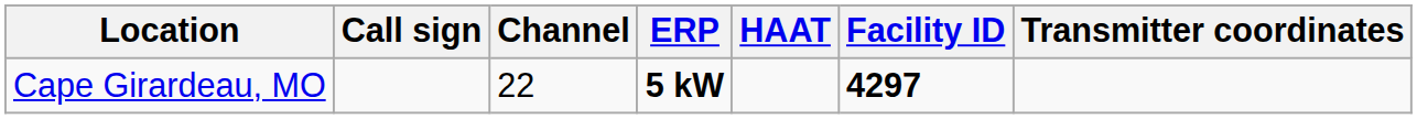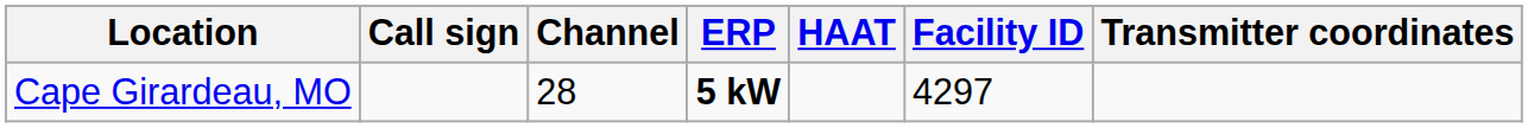Cape Girardeau, MO | Channel: 22 -> 28
Cape Girardeau, MO | Facility ID: bold -> normal
